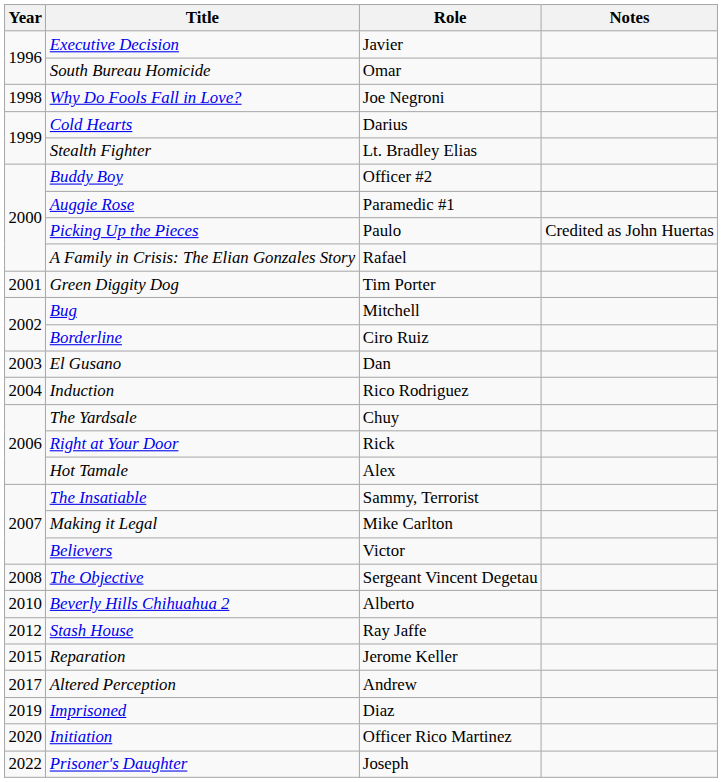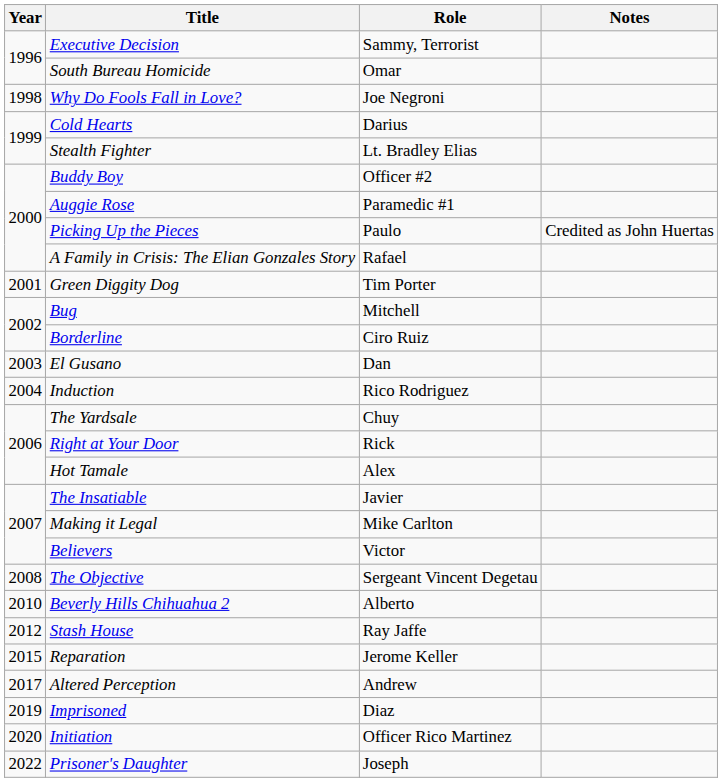Executive Decision | Role: Javier -> Sammy, Terrorist
The Insatiable | Role: Sammy, Terrorist -> Javier
